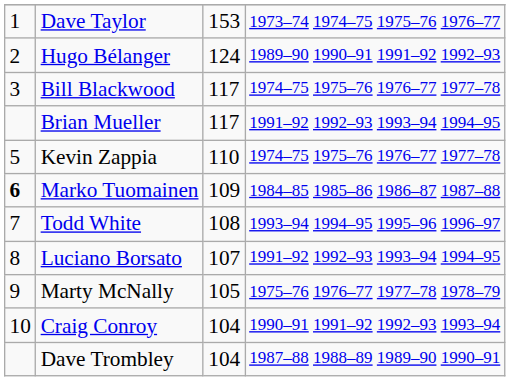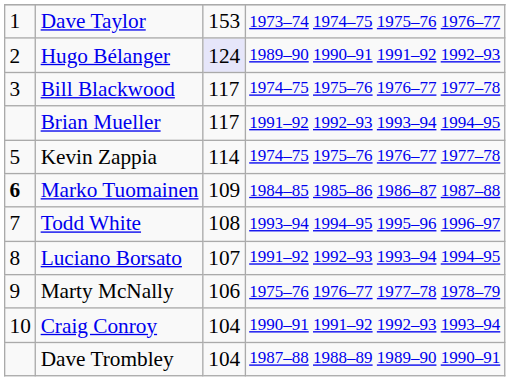Hugo Bélanger | column 3: no background -> lavender background
Kevin Zappia | column 3: 110 -> 114
Marty McNally | column 3: 105 -> 106
